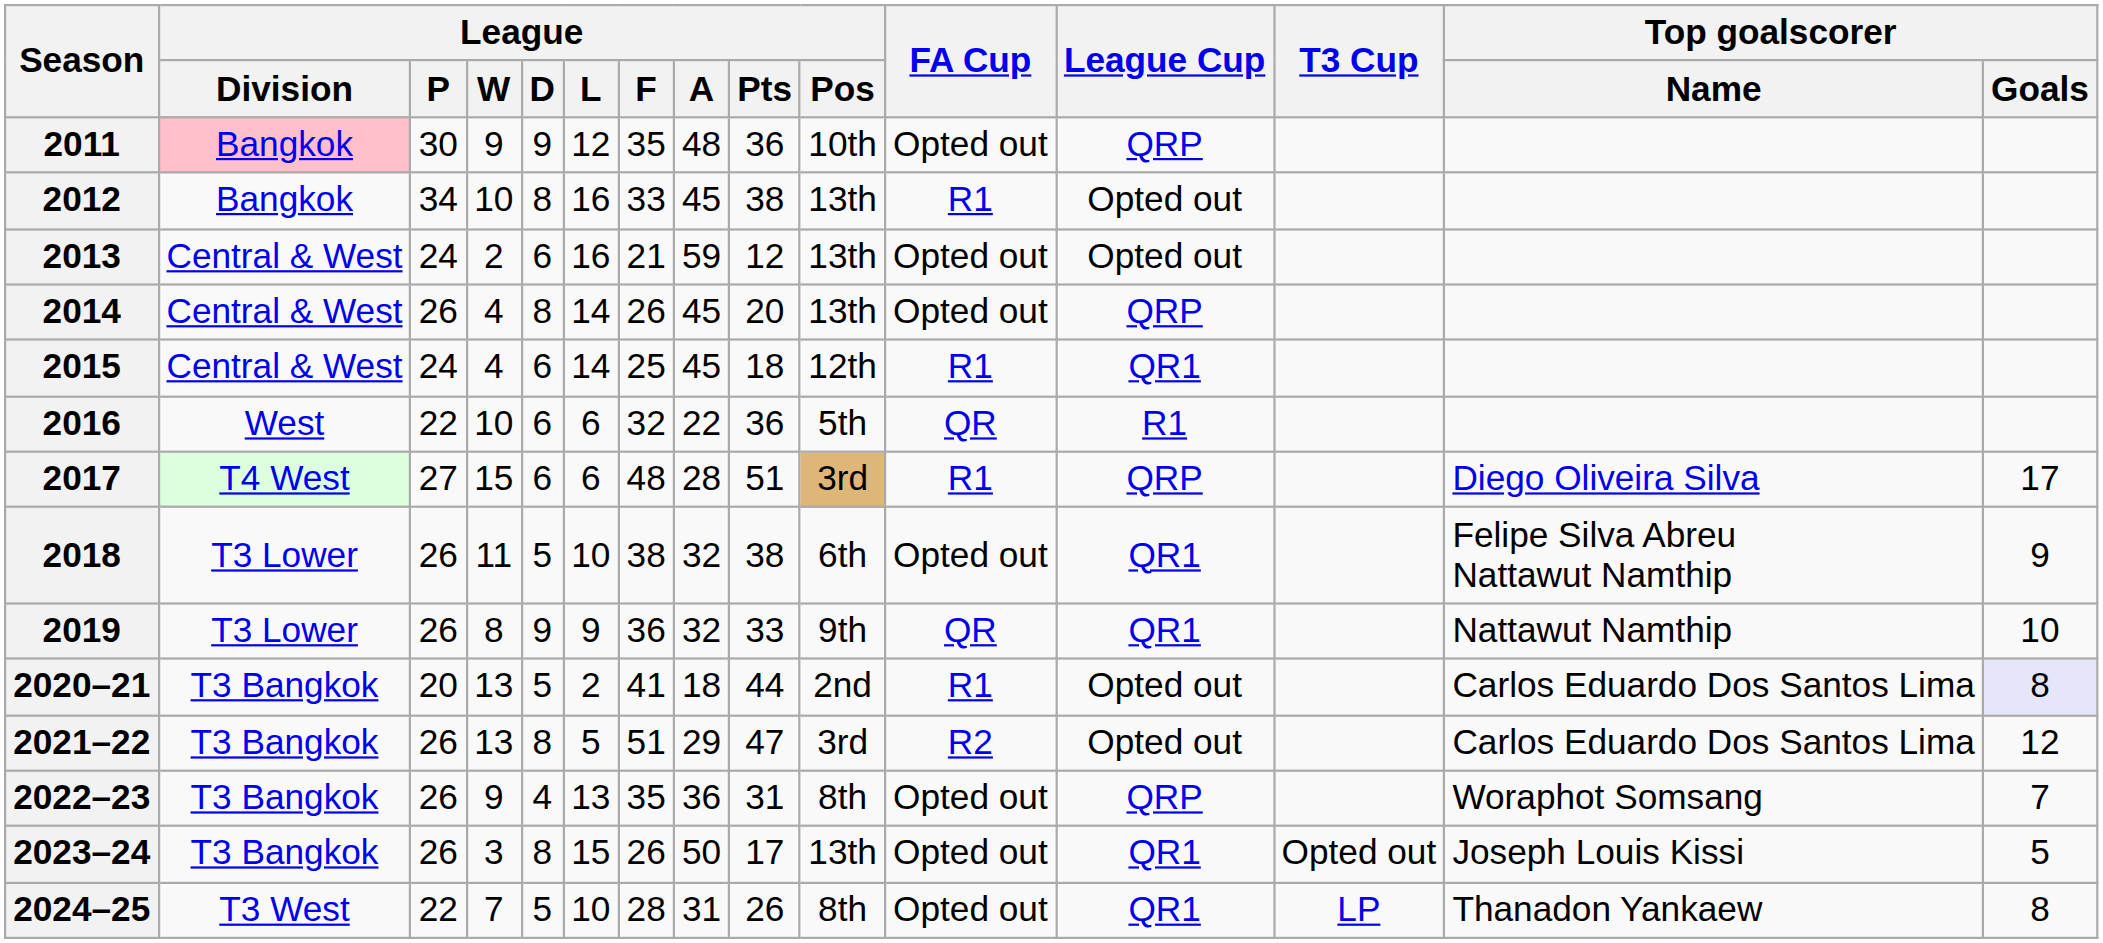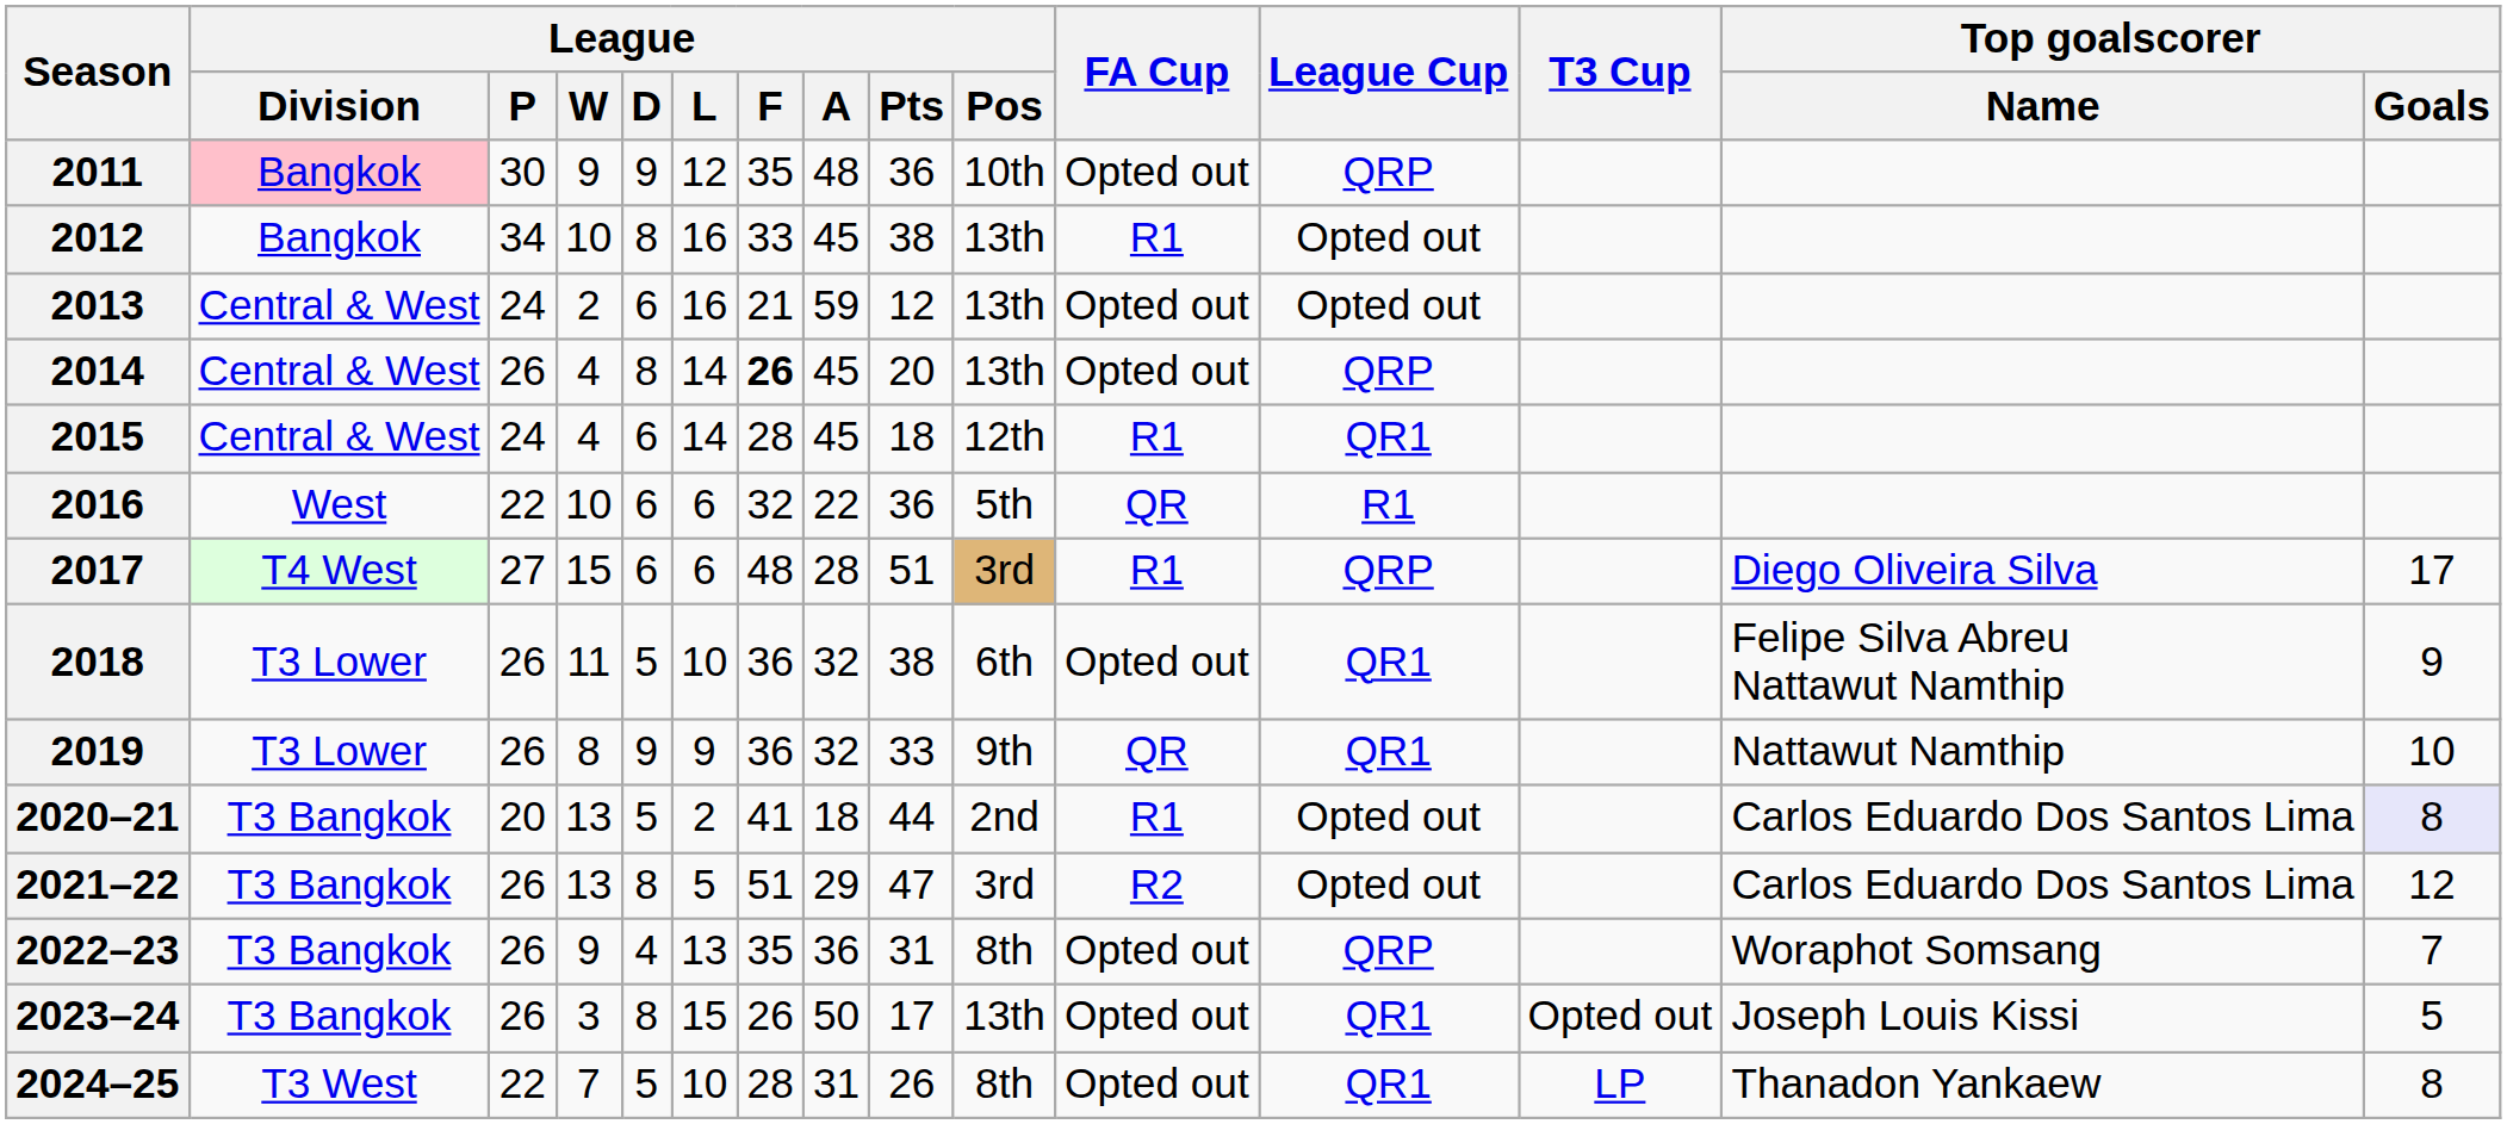2014 | League / F: normal -> bold
2015 | League / F: 25 -> 28
2018 | League / F: 38 -> 36
